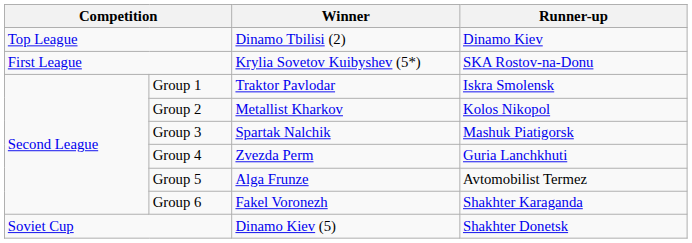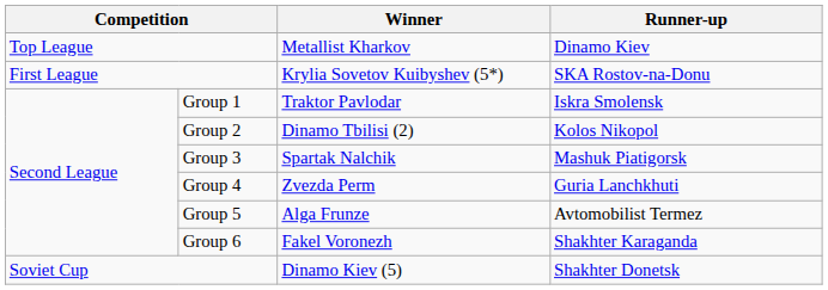Top League | Winner: Dinamo Tbilisi (2) -> Metallist Kharkov
Group 2 | Winner: Metallist Kharkov -> Dinamo Tbilisi (2)
